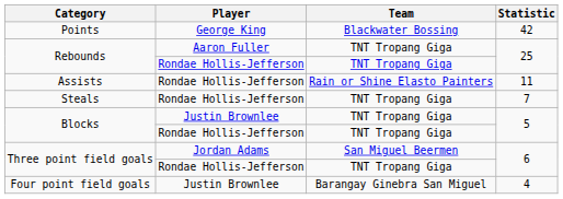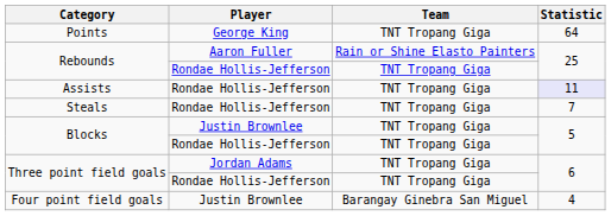Points | Team: Blackwater Bossing -> TNT Tropang Giga
Points | Statistic: 42 -> 64
Rebounds / Aaron Fuller | Team: TNT Tropang Giga -> Rain or Shine Elasto Painters
Assists | Team: Rain or Shine Elasto Painters -> TNT Tropang Giga
Assists | Statistic: no background -> lavender background
Three point field goals / Jordan Adams | Team: San Miguel Beermen -> TNT Tropang Giga
